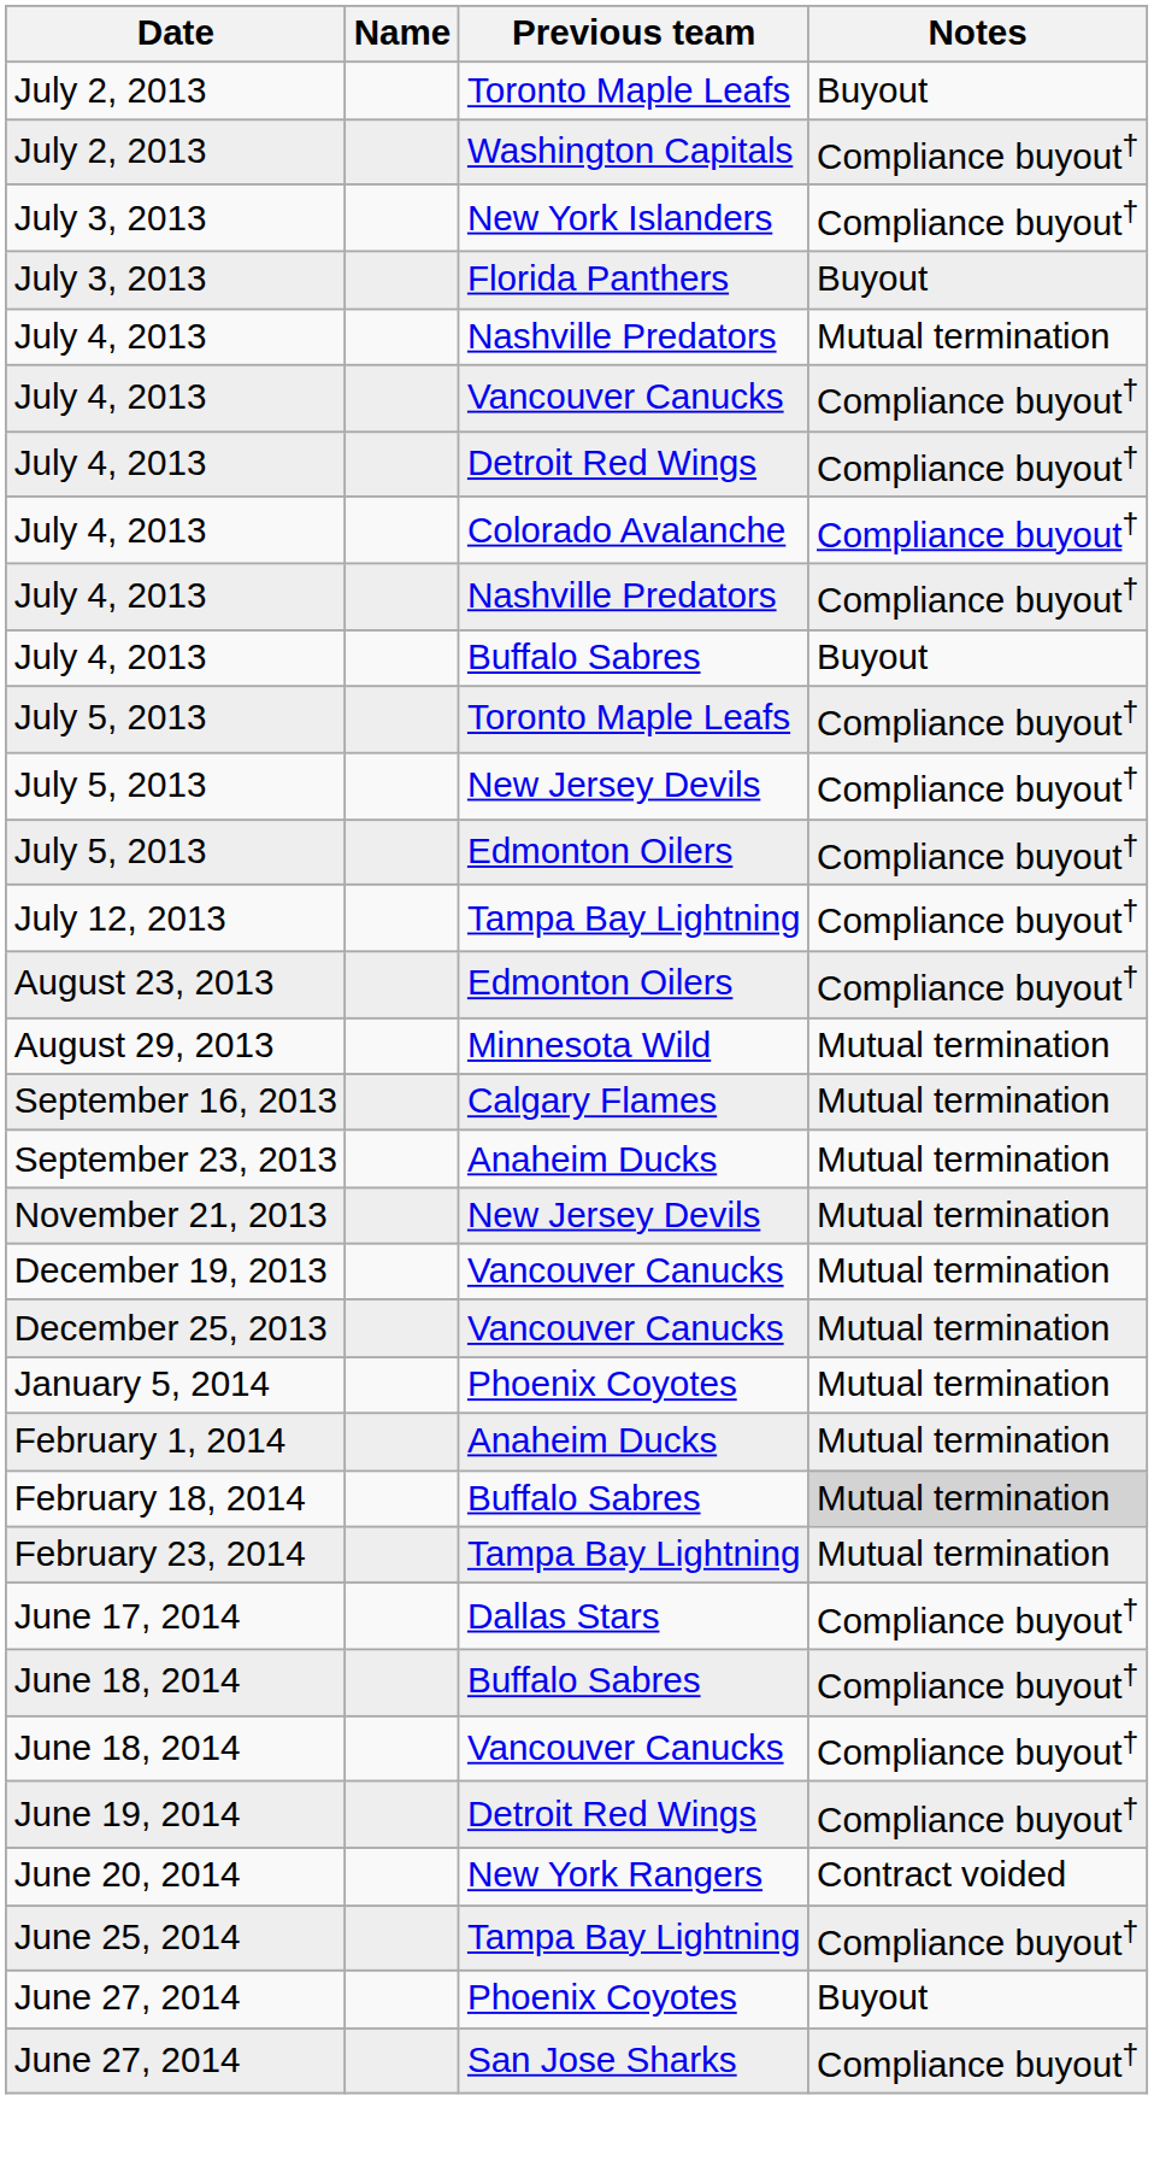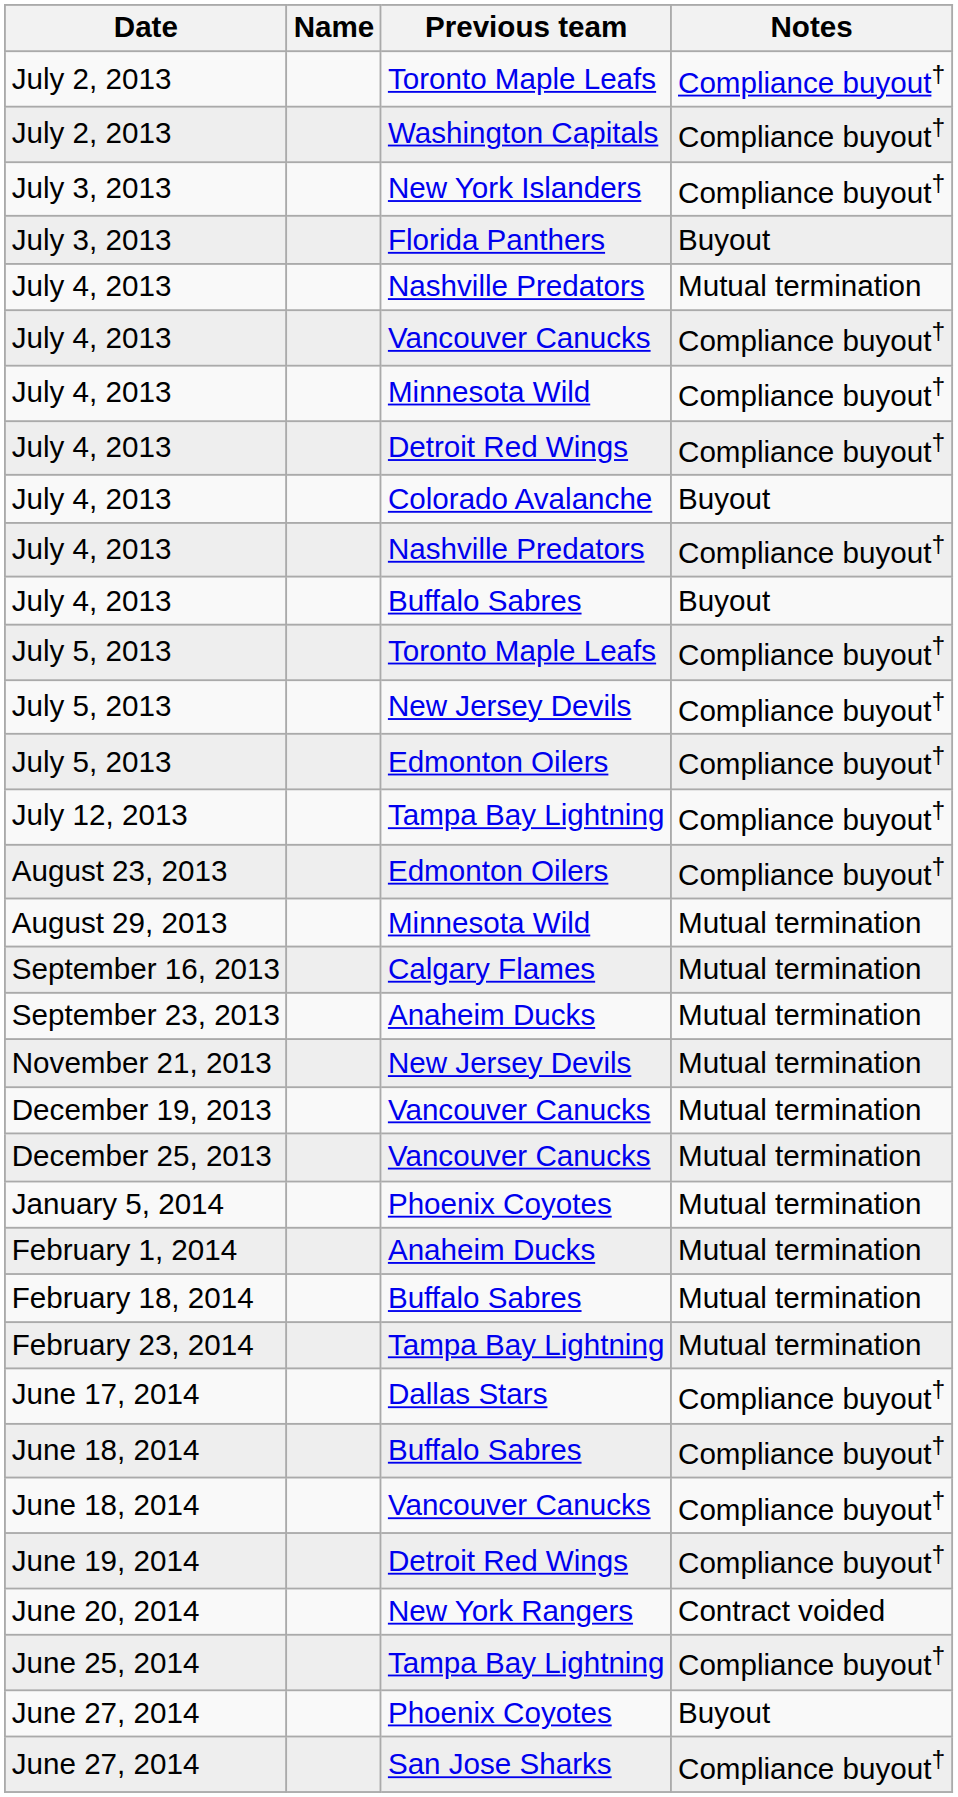July 2, 2013 / Toronto Maple Leafs | Notes: Buyout -> Compliance buyout†
+ row: July 4, 2013 | Minnesota Wild | Compliance buyout†
July 4, 2013 / Colorado Avalanche | Notes: Compliance buyout† -> Buyout
February 18, 2014 | Notes: lightgrey background -> no background
